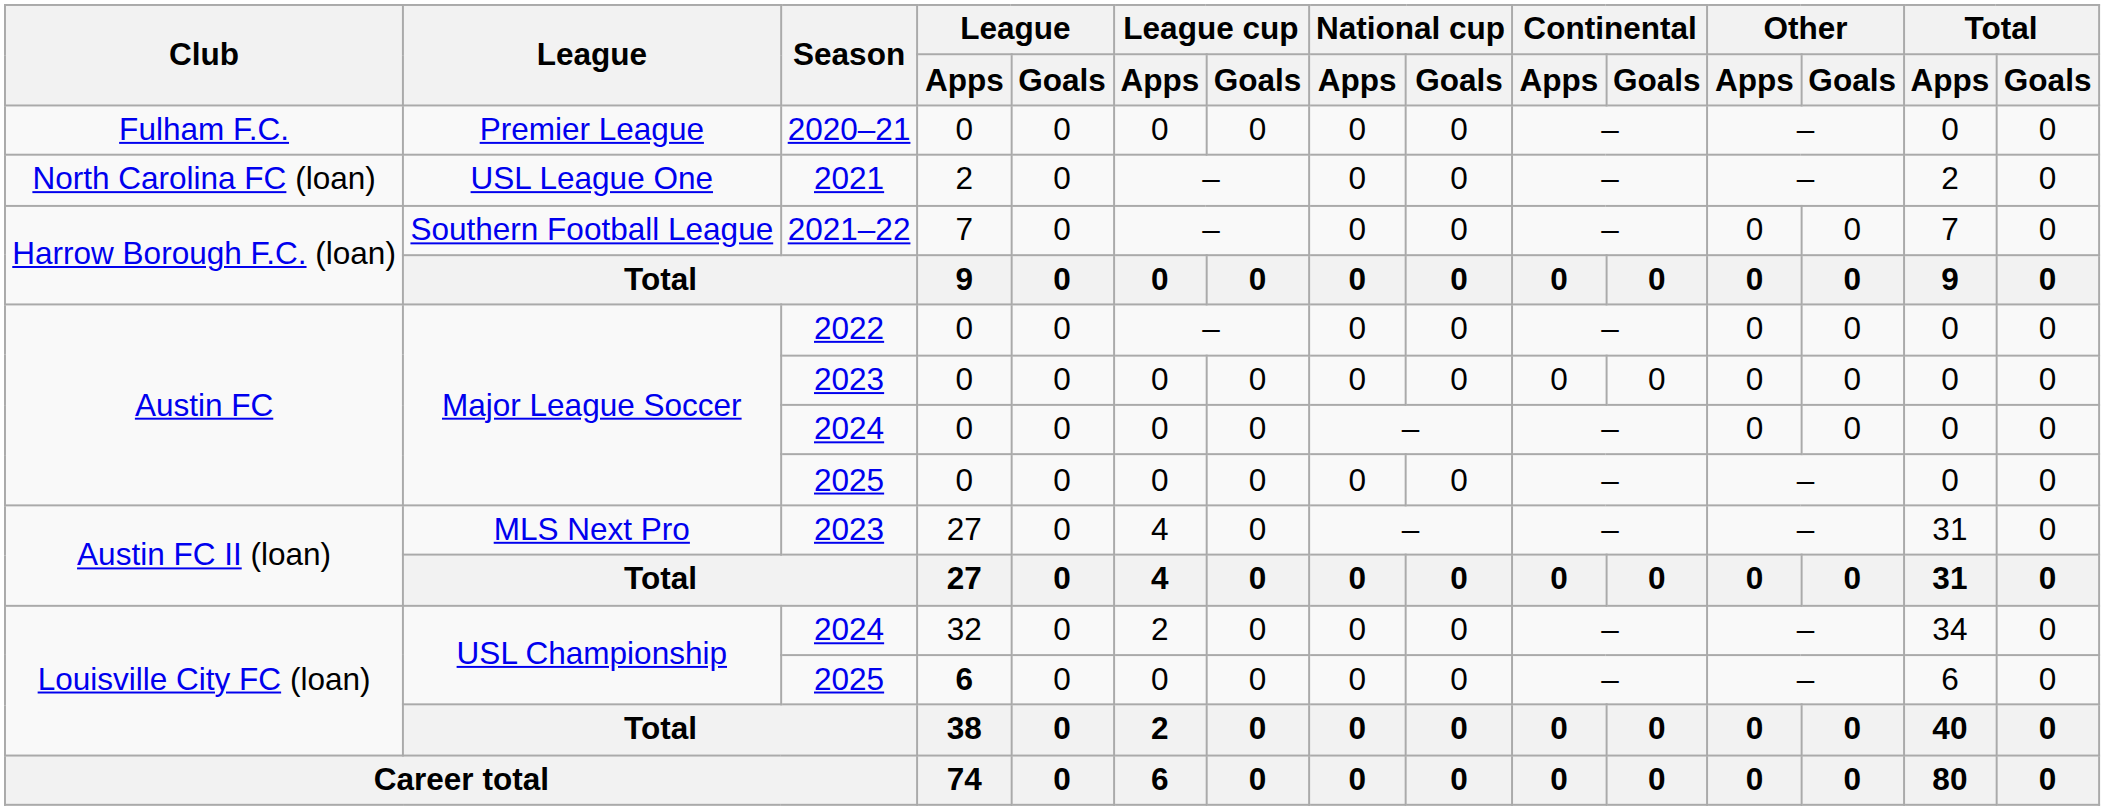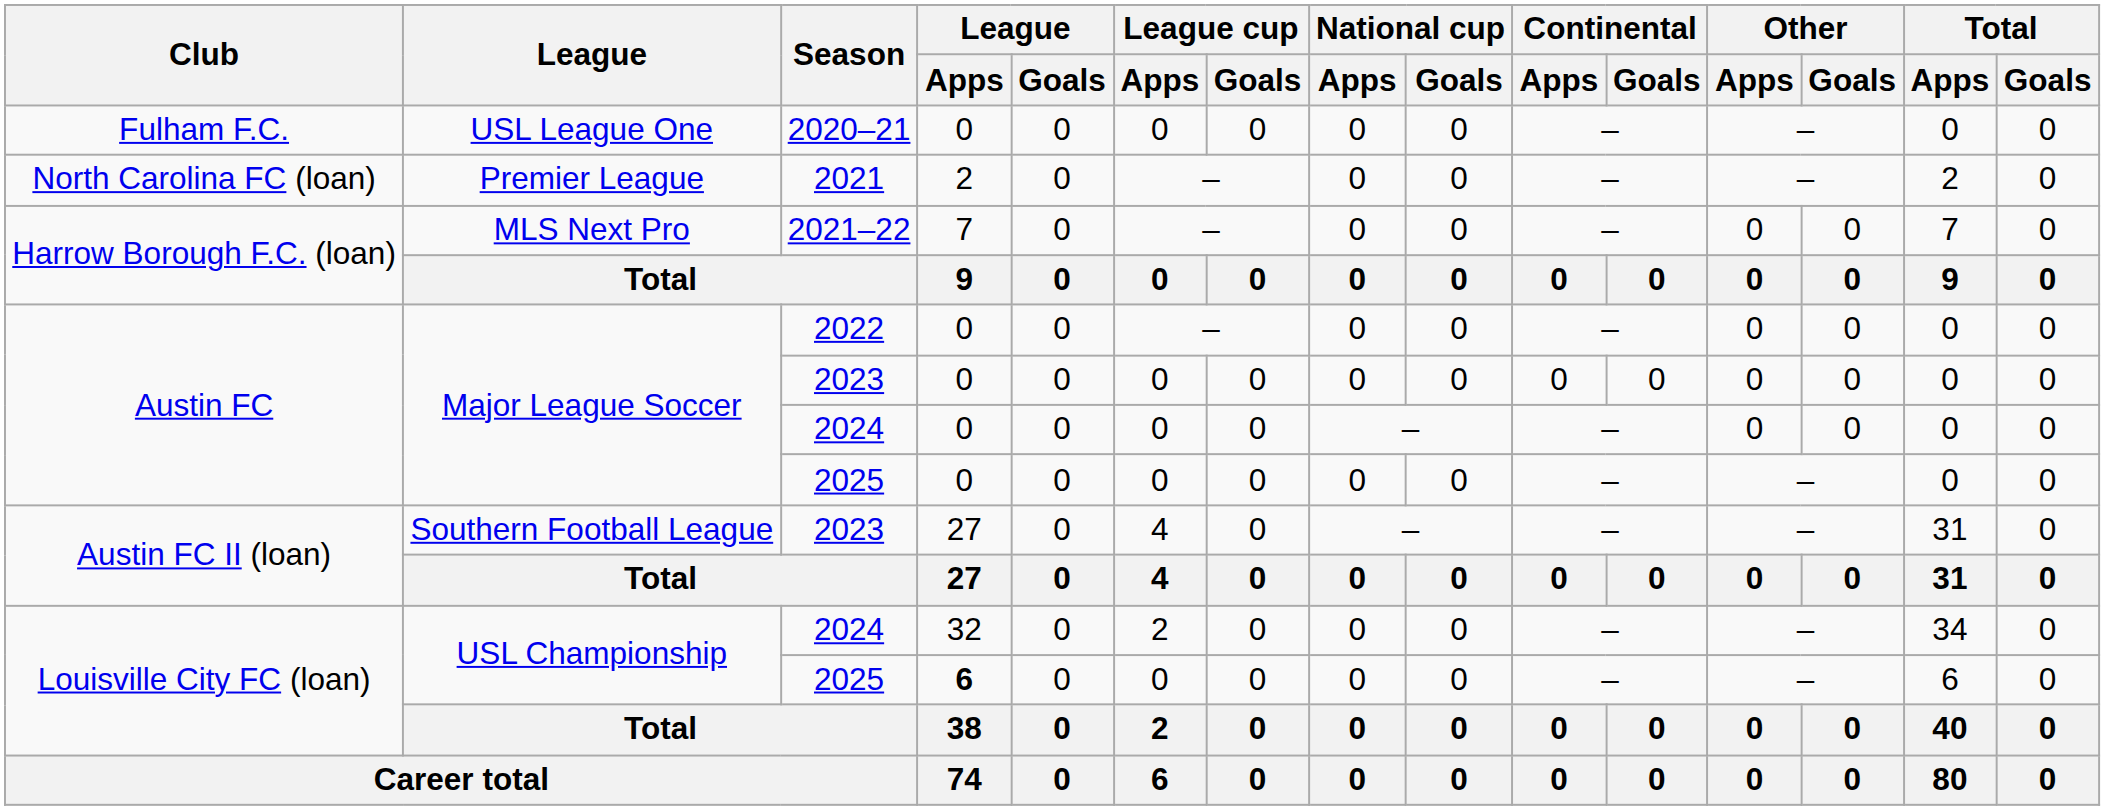2020–21 | League: Premier League -> USL League One
2021 | League: USL League One -> Premier League
2021–22 | League: Southern Football League -> MLS Next Pro
Austin FC II (loan) / 2023 | League: MLS Next Pro -> Southern Football League
